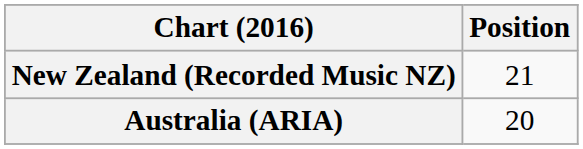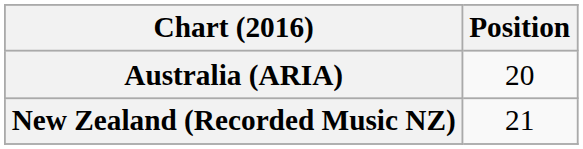rows swapped: Australia (ARIA) <-> New Zealand (Recorded Music NZ)
